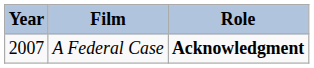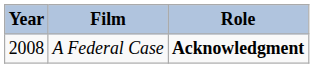A Federal Case | Year: 2007 -> 2008
